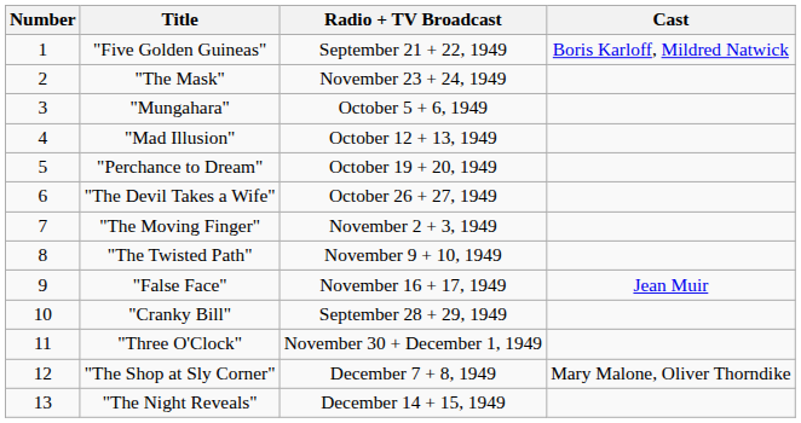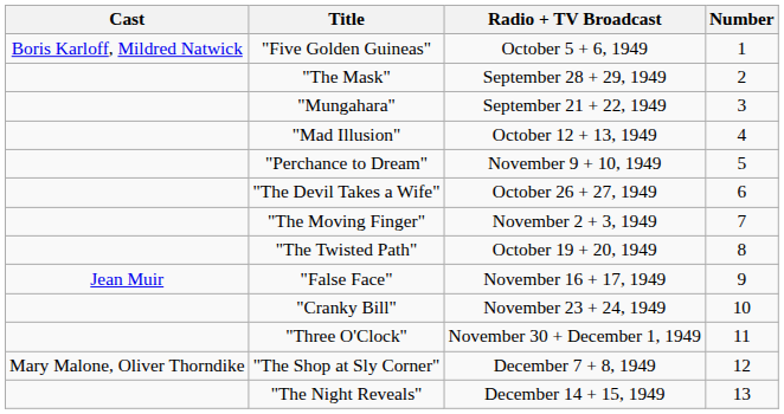columns swapped: Number <-> Cast
"Five Golden Guineas" | Radio + TV Broadcast: September 21 + 22, 1949 -> October 5 + 6, 1949
"The Mask" | Radio + TV Broadcast: November 23 + 24, 1949 -> September 28 + 29, 1949
"Mungahara" | Radio + TV Broadcast: October 5 + 6, 1949 -> September 21 + 22, 1949
"Perchance to Dream" | Radio + TV Broadcast: October 19 + 20, 1949 -> November 9 + 10, 1949
"The Twisted Path" | Radio + TV Broadcast: November 9 + 10, 1949 -> October 19 + 20, 1949
"Cranky Bill" | Radio + TV Broadcast: September 28 + 29, 1949 -> November 23 + 24, 1949
